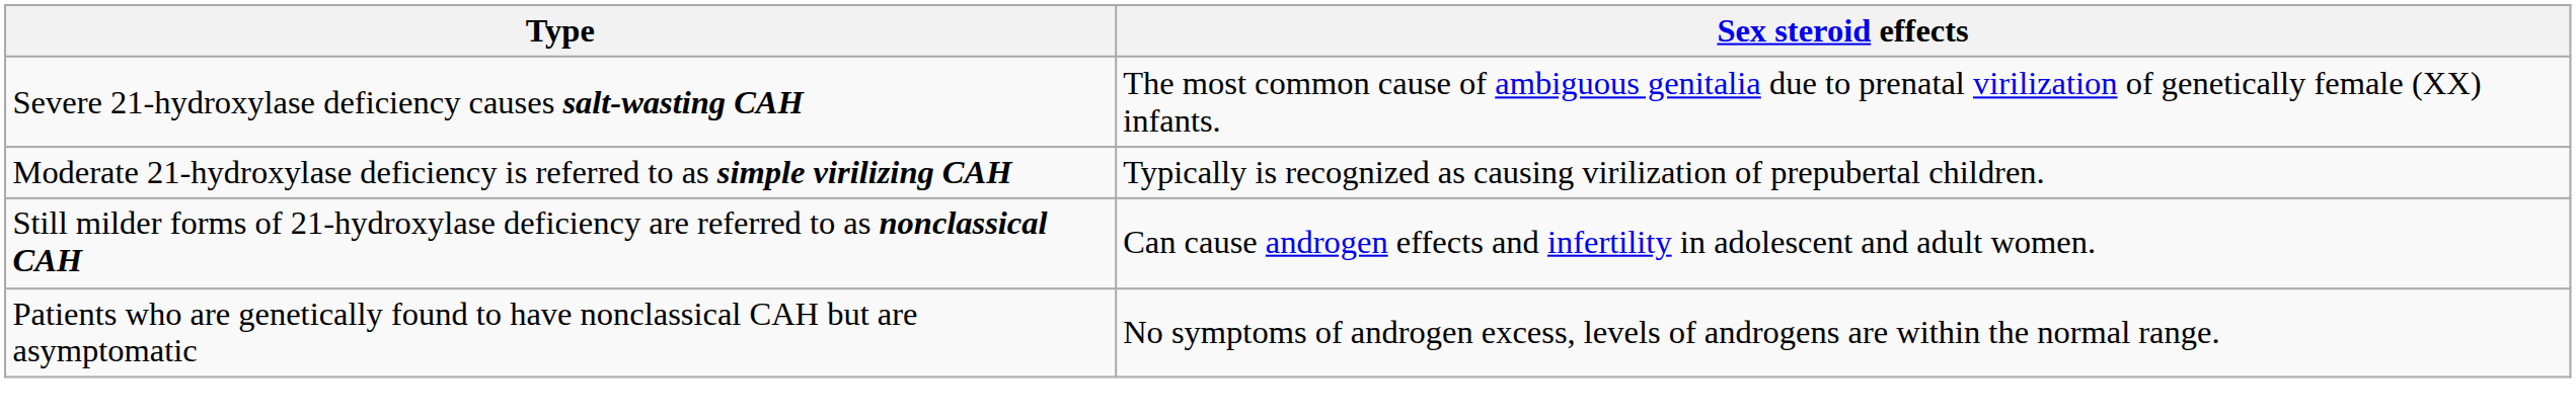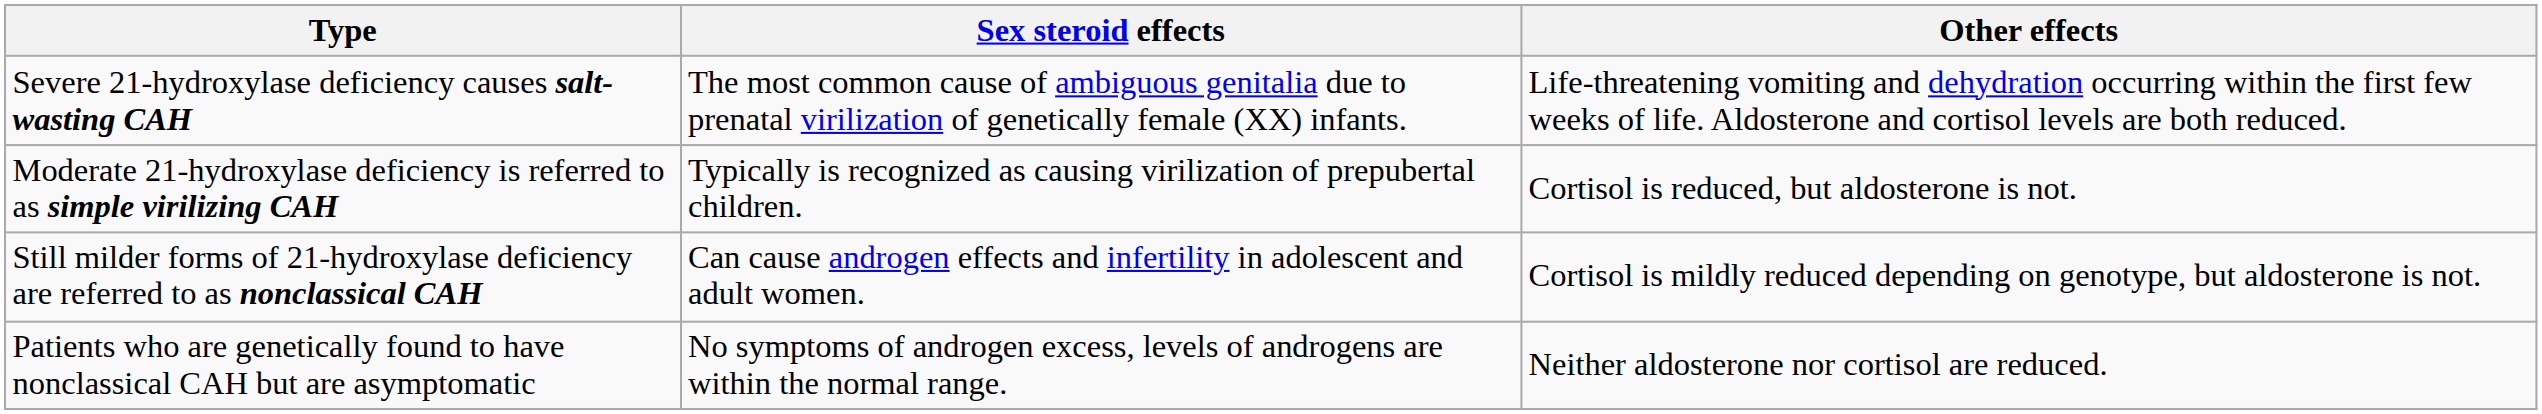+ column: Other effects | Life-threatening vomiting and dehydration occurring within the first few weeks of life. Aldosterone and cortisol levels are both reduced. | Cortisol is reduced, but aldosterone is not. | Cortisol is mildly reduced depending on genotype, but aldosterone is not. | Neither aldosterone nor cortisol are reduced.
